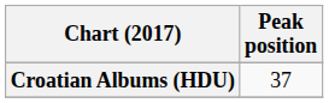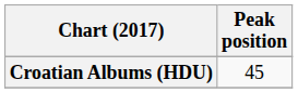Croatian Albums (HDU) | Peak position: 37 -> 45
